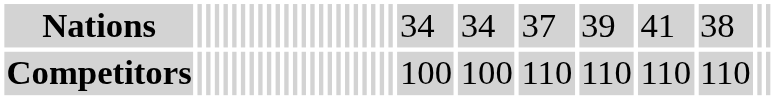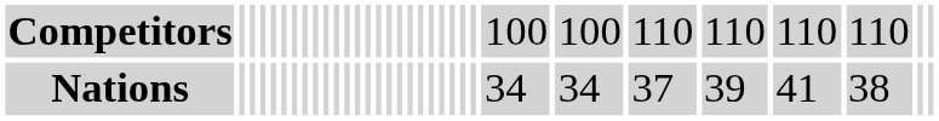rows swapped: Nations <-> Competitors
